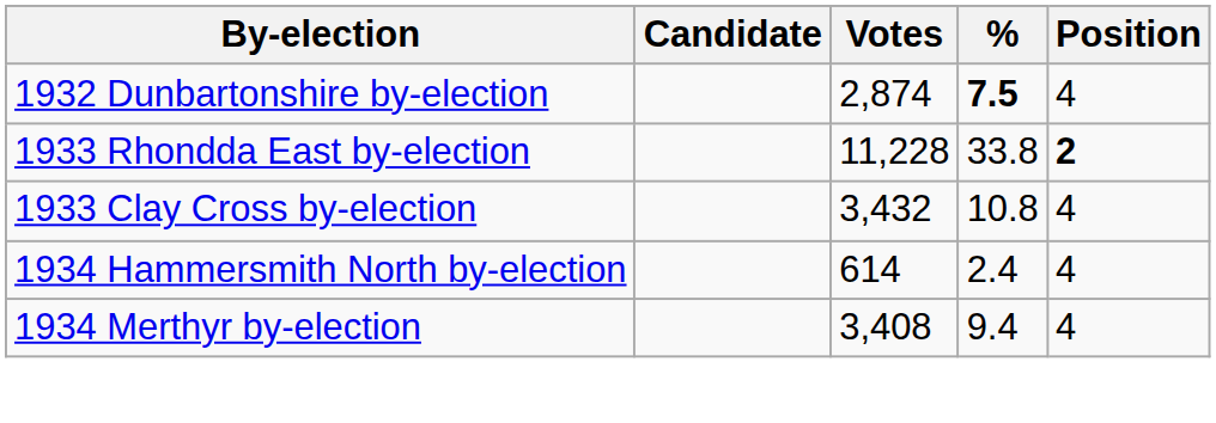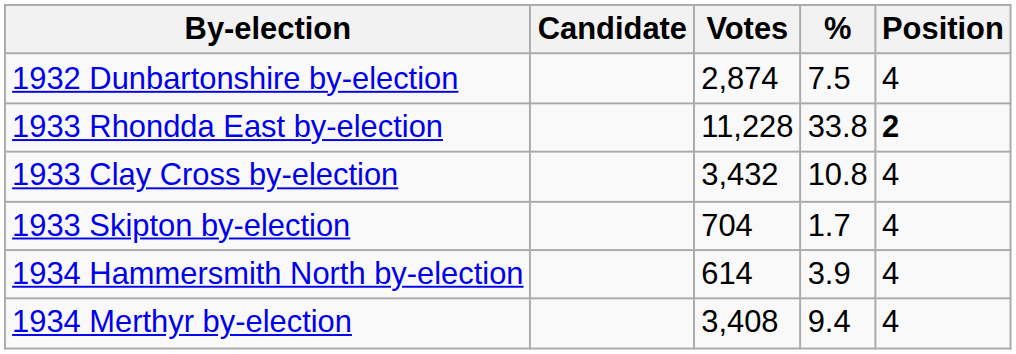1932 Dunbartonshire by-election | %: bold -> normal
+ row: 1933 Skipton by-election | 704 | 1.7 | 4
1934 Hammersmith North by-election | %: 2.4 -> 3.9
